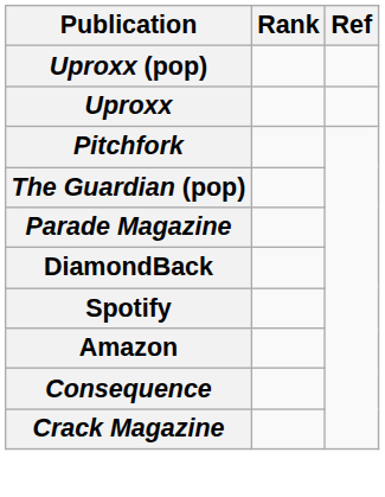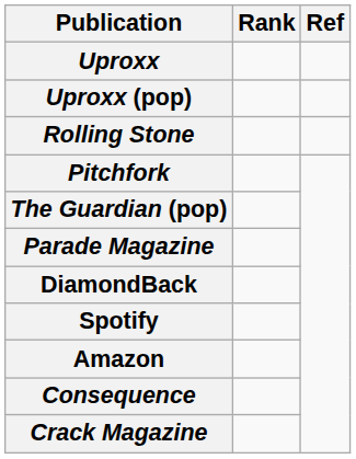rows swapped: Uproxx <-> Uproxx (pop)
+ row: Rolling Stone
